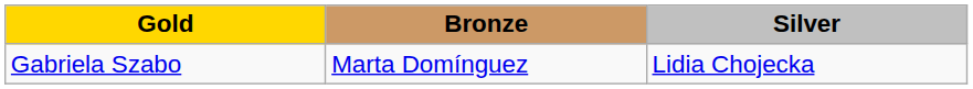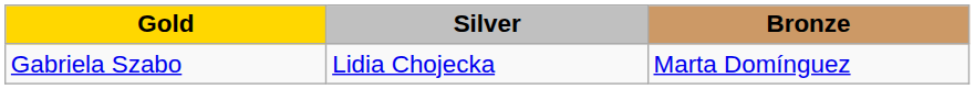columns swapped: Silver <-> Bronze
